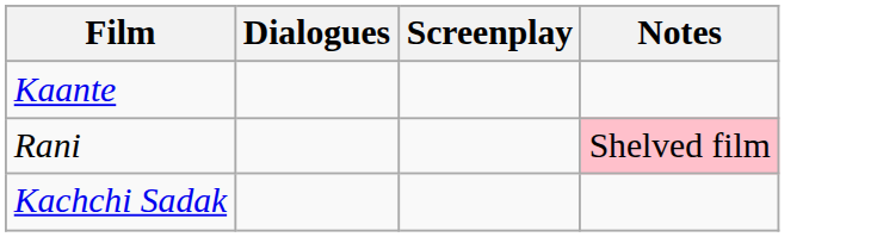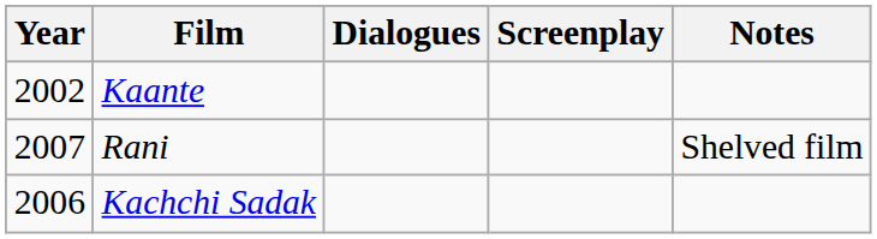+ column: Year | 2002 | 2007 | 2006
Rani | Notes: pink background -> no background
